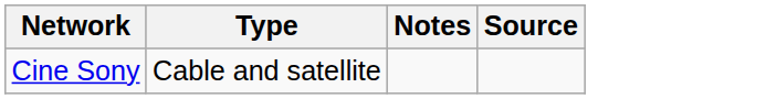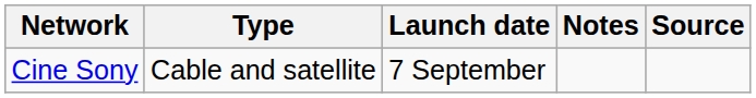+ column: Launch date | 7 September
